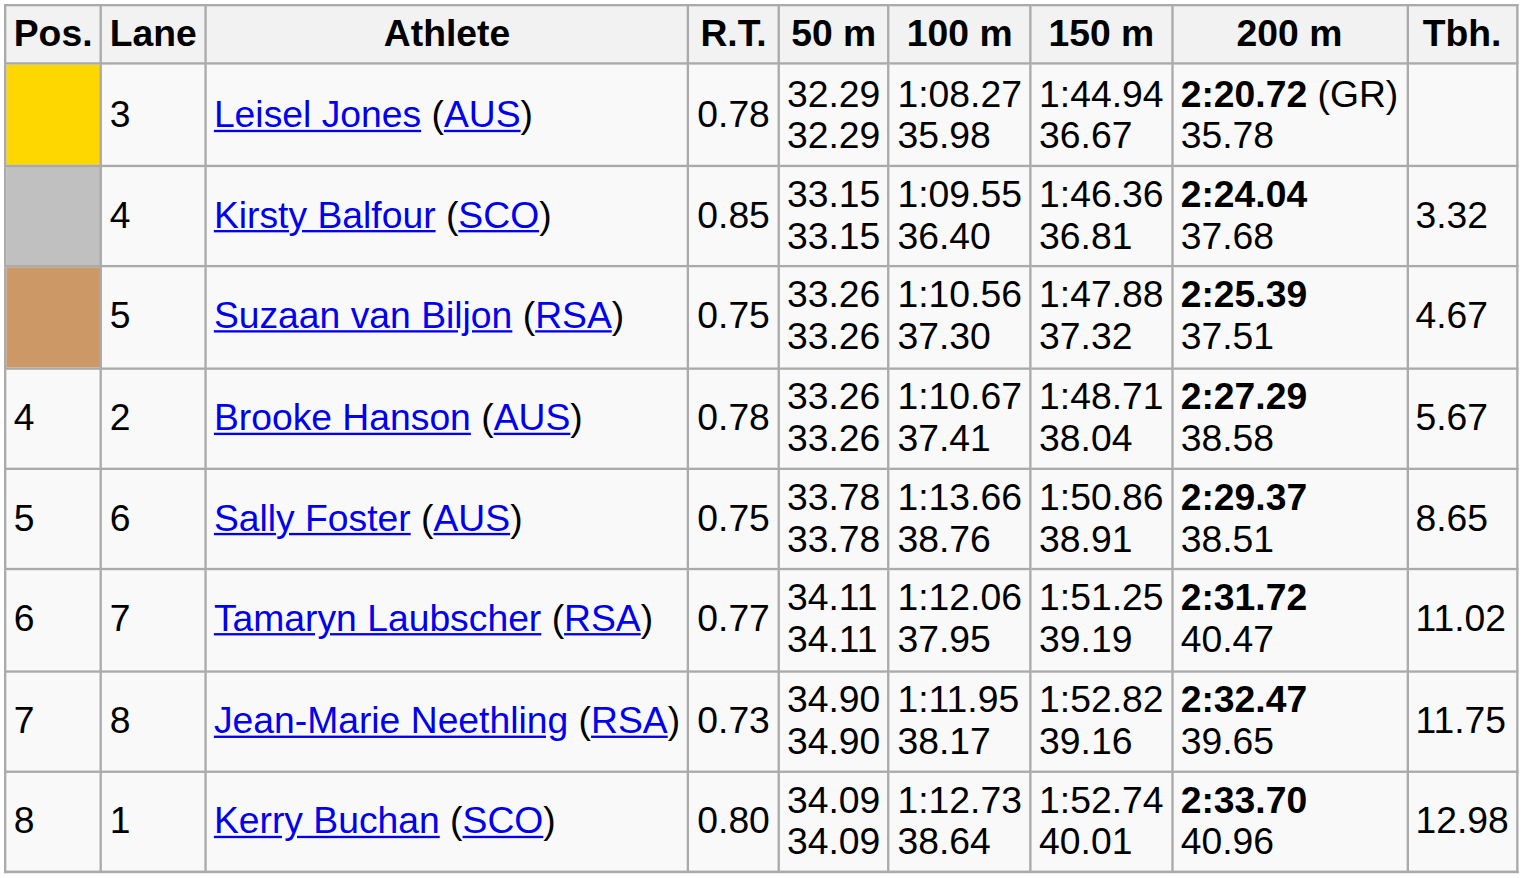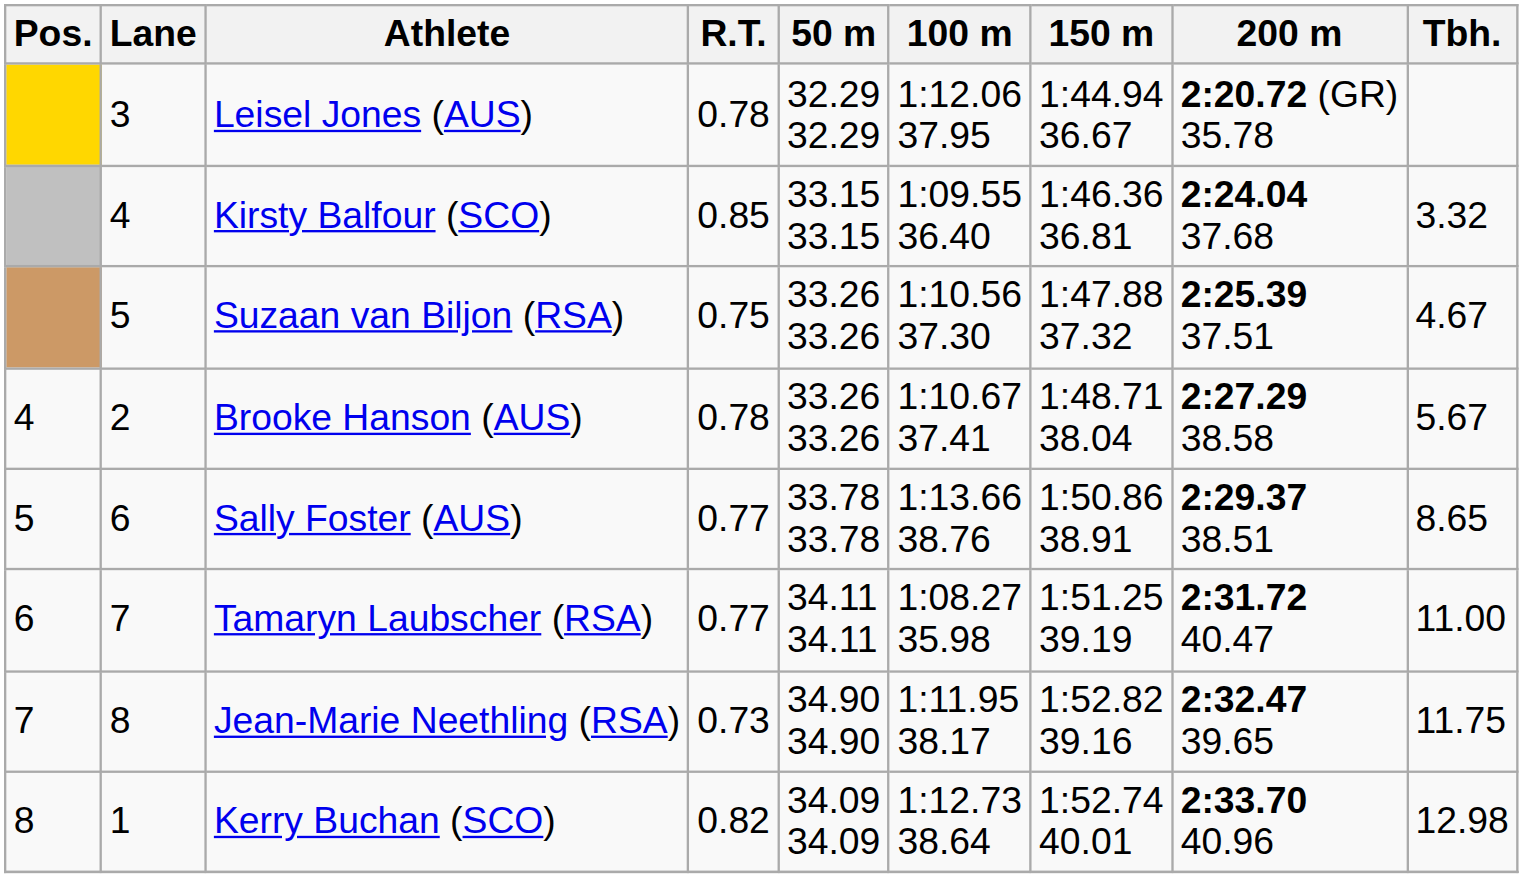Leisel Jones (AUS) | 100 m: 1:08.27 35.98 -> 1:12.06 37.95
Sally Foster (AUS) | R.T.: 0.75 -> 0.77
Tamaryn Laubscher (RSA) | 100 m: 1:12.06 37.95 -> 1:08.27 35.98
Tamaryn Laubscher (RSA) | Tbh.: 11.02 -> 11.00
Kerry Buchan (SCO) | R.T.: 0.80 -> 0.82
